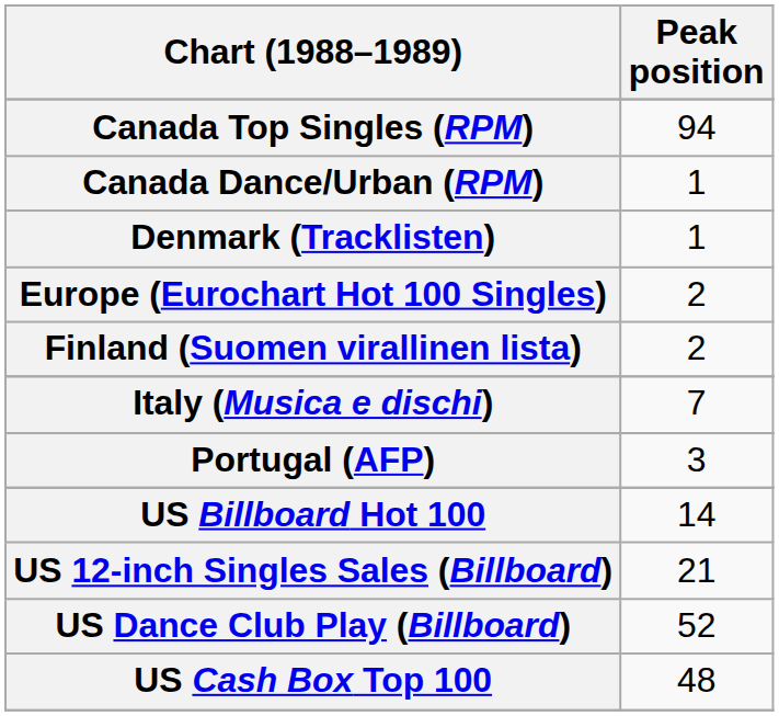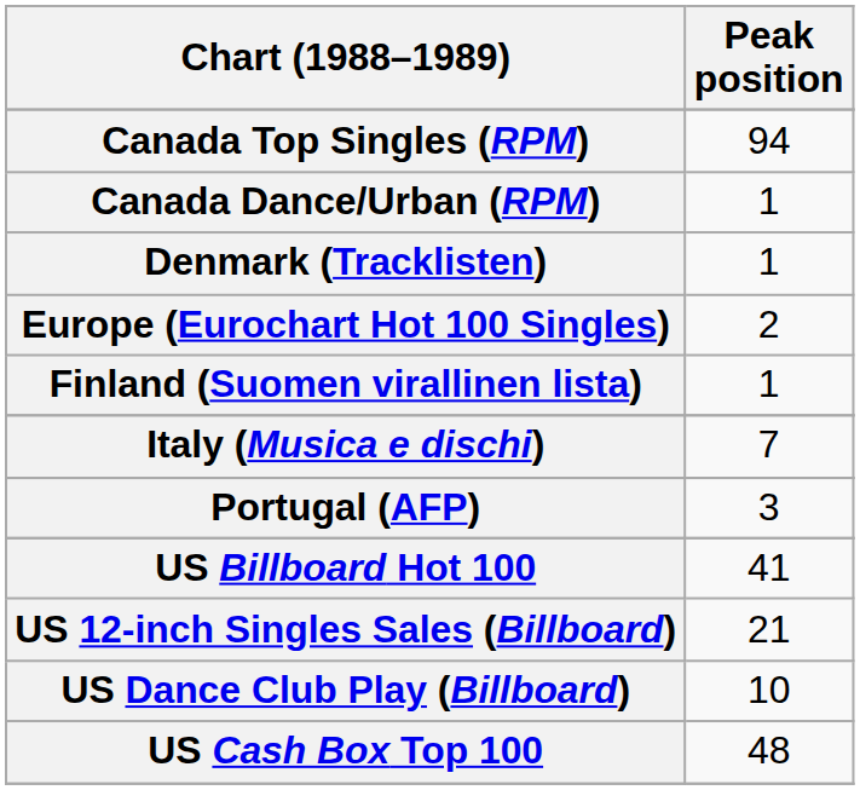Finland (Suomen virallinen lista) | Peak position: 2 -> 1
US Billboard Hot 100 | Peak position: 14 -> 41
US Dance Club Play (Billboard) | Peak position: 52 -> 10
